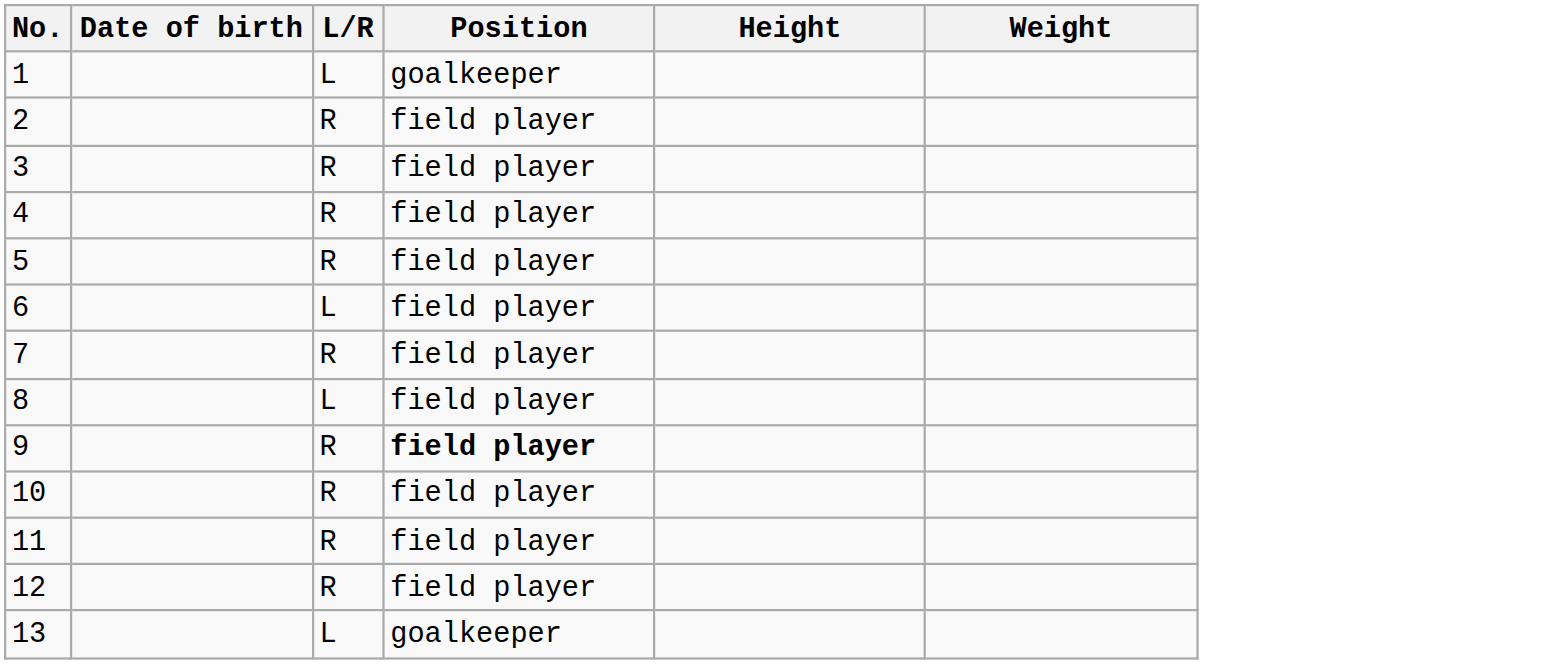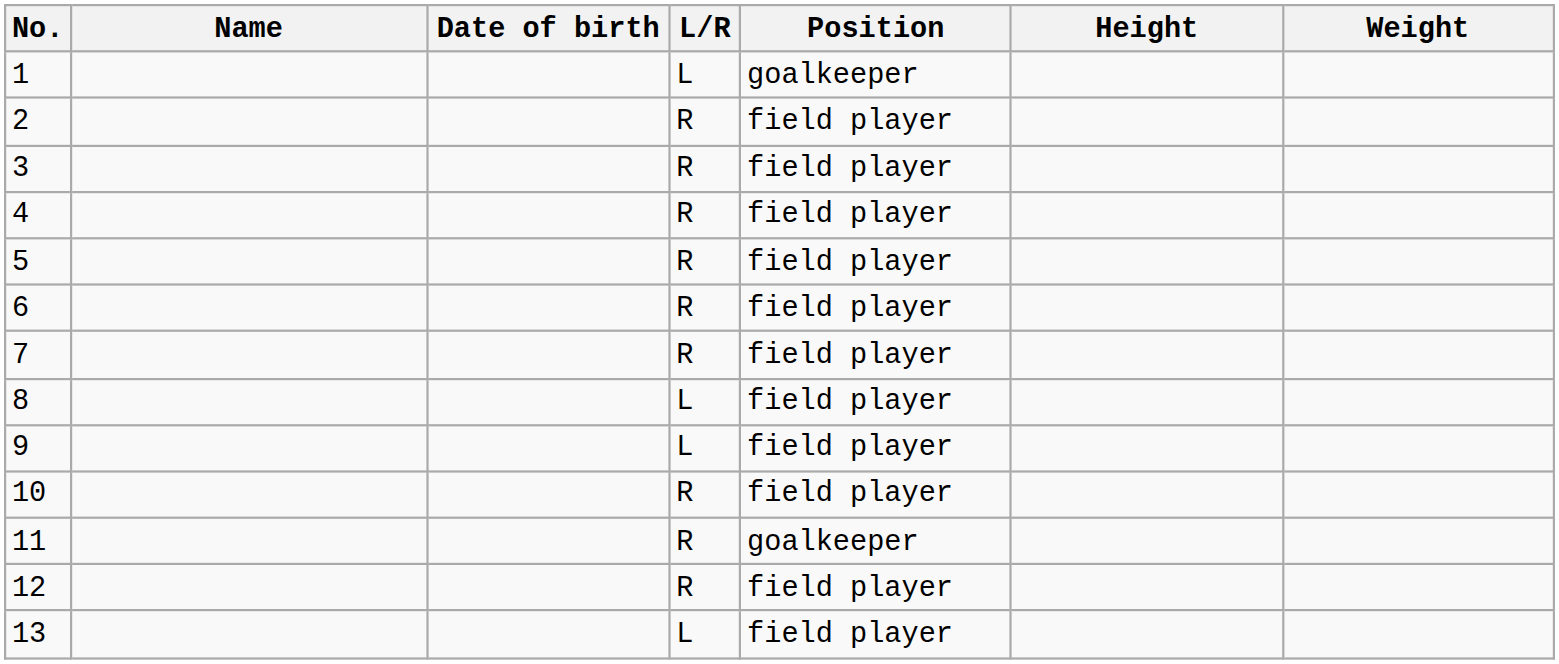+ column: Name
6 | L/R: L -> R
9 | L/R: R -> L
9 | Position: bold -> normal
11 | Position: field player -> goalkeeper
13 | Position: goalkeeper -> field player
